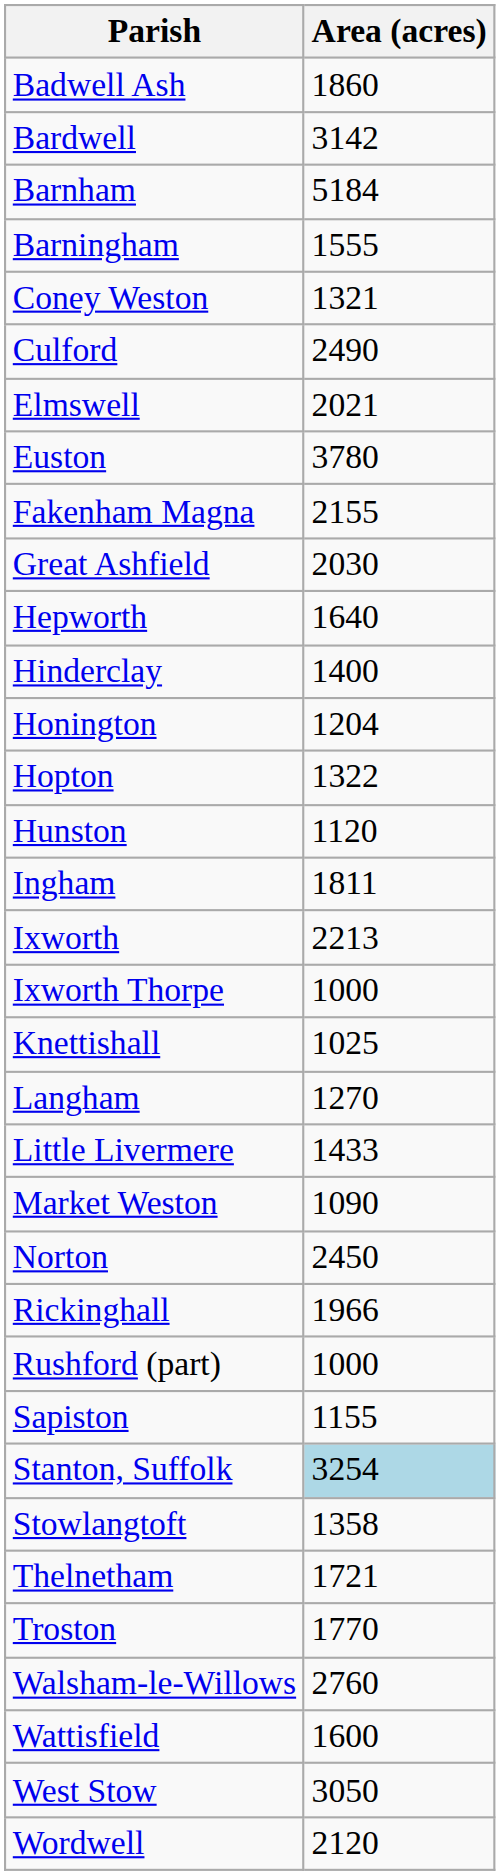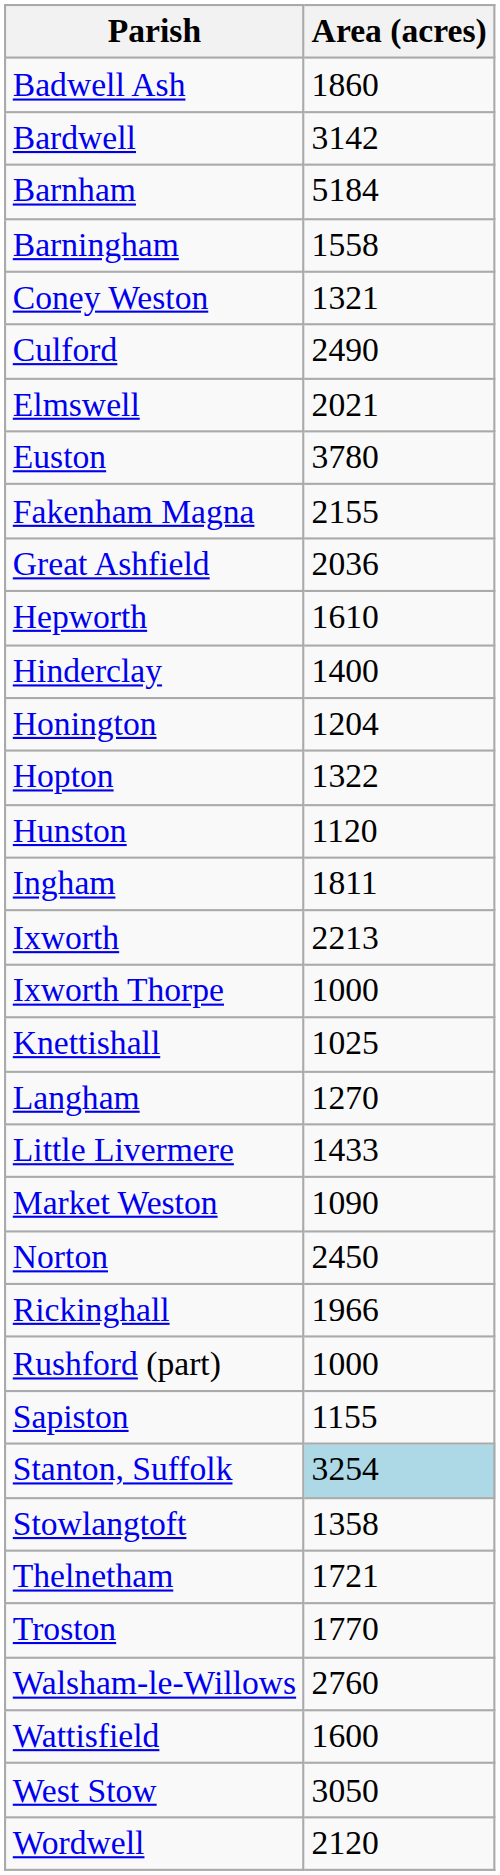Barningham | Area (acres): 1555 -> 1558
Great Ashfield | Area (acres): 2030 -> 2036
Hepworth | Area (acres): 1640 -> 1610
